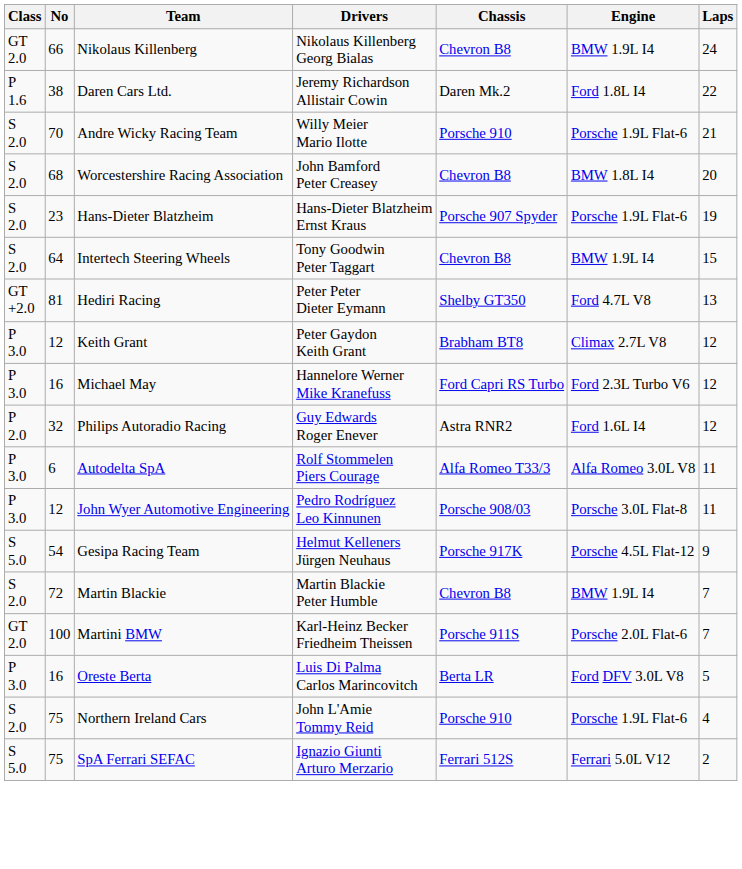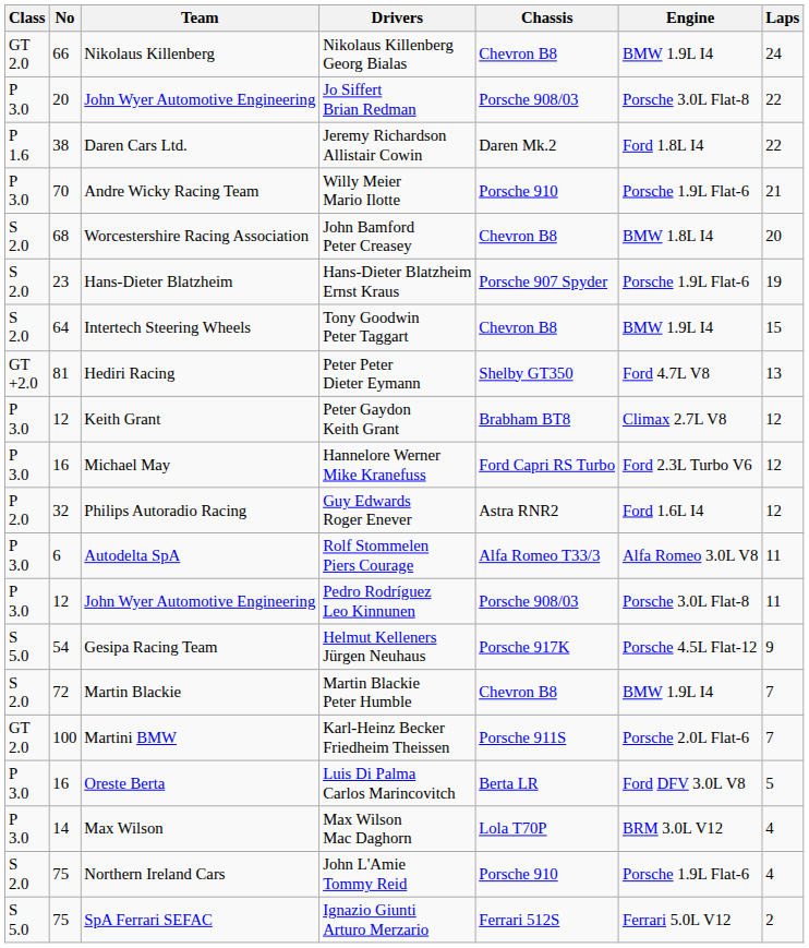+ row: P 3.0 | 20 | John Wyer Automotive Engineering | Jo Siffert Brian Redman | Porsche 908/03 | Porsche 3.0L Flat-8 | 22
Willy Meier Mario Ilotte | Class: S 2.0 -> P 3.0
+ row: P 3.0 | 14 | Max Wilson | Max Wilson Mac Daghorn | Lola T70P | BRM 3.0L V12 | 4
